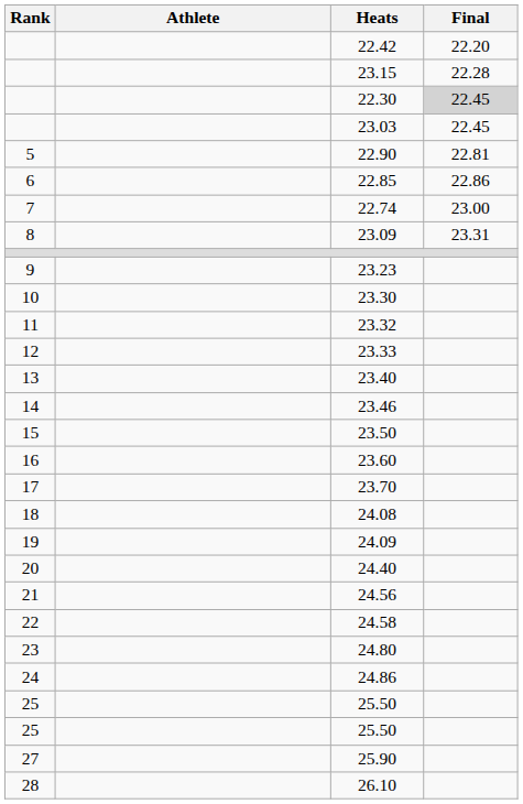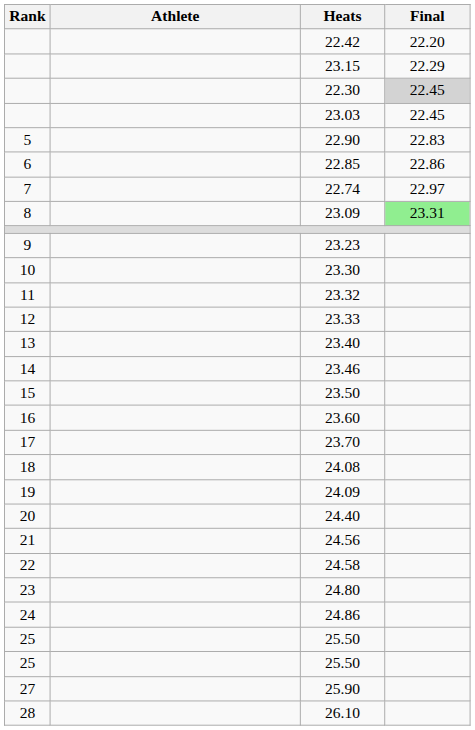23.15 | Final: 22.28 -> 22.29
22.90 | Final: 22.81 -> 22.83
22.74 | Final: 23.00 -> 22.97
23.09 | Final: no background -> lightgreen background
